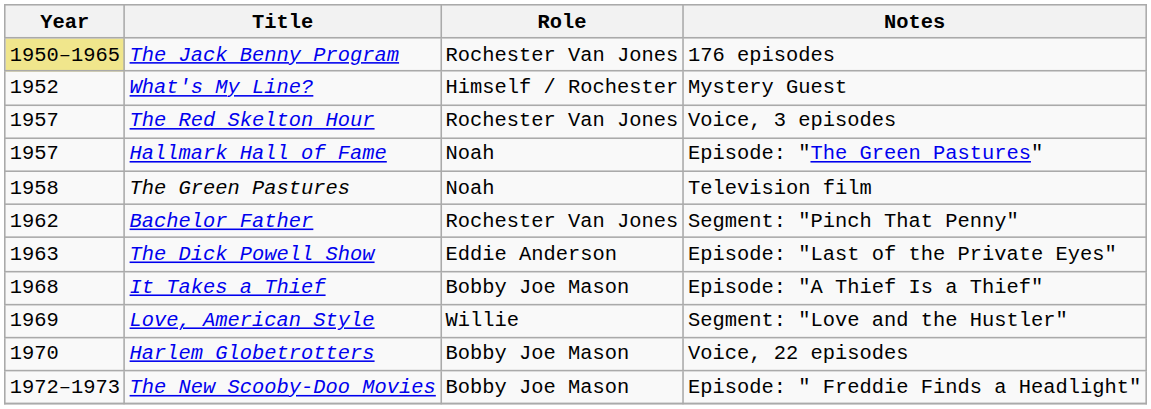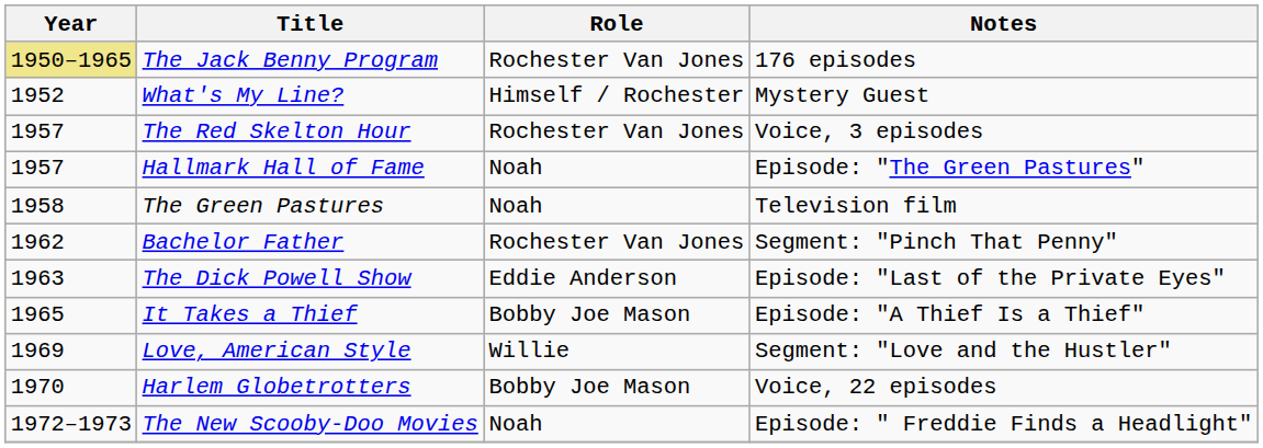It Takes a Thief | Year: 1968 -> 1965
The New Scooby-Doo Movies | Role: Bobby Joe Mason -> Noah
